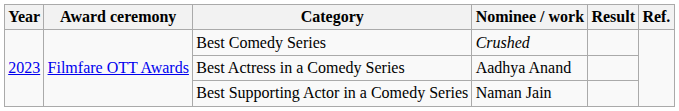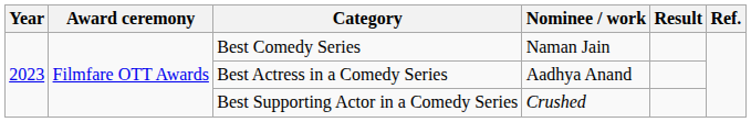Best Comedy Series | Nominee / work: Crushed -> Naman Jain
Best Supporting Actor in a Comedy Series | Nominee / work: Naman Jain -> Crushed
